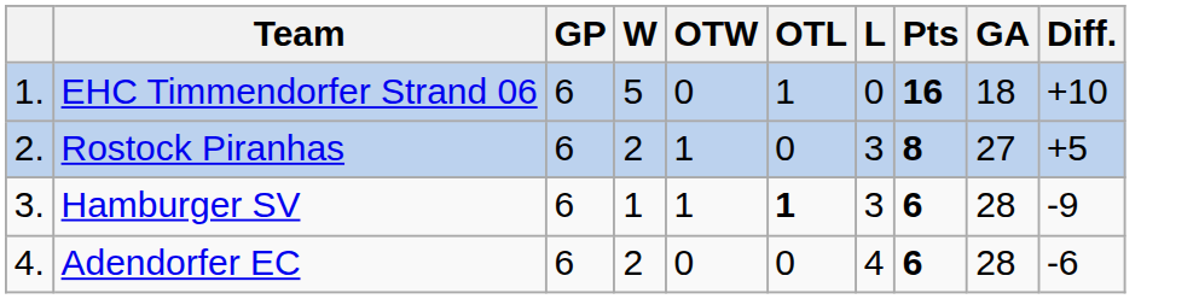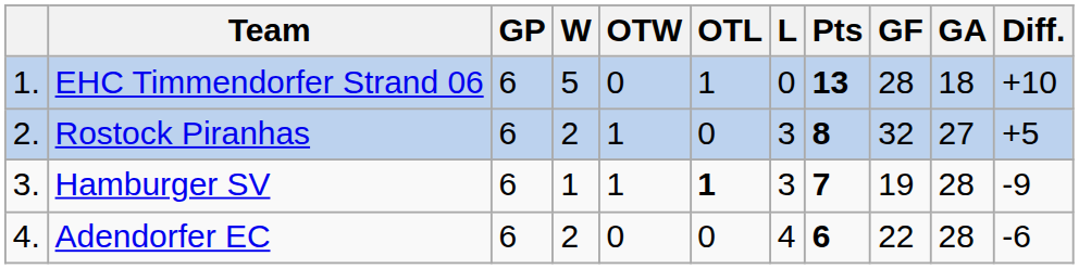+ column: GF | 28 | 32 | 19 | 22
EHC Timmendorfer Strand 06 | Pts: 16 -> 13
Hamburger SV | Pts: 6 -> 7
